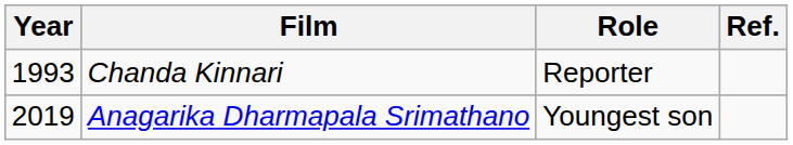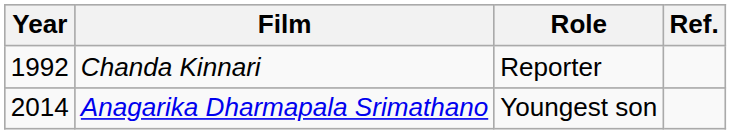Chanda Kinnari | Year: 1993 -> 1992
Anagarika Dharmapala Srimathano | Year: 2019 -> 2014
